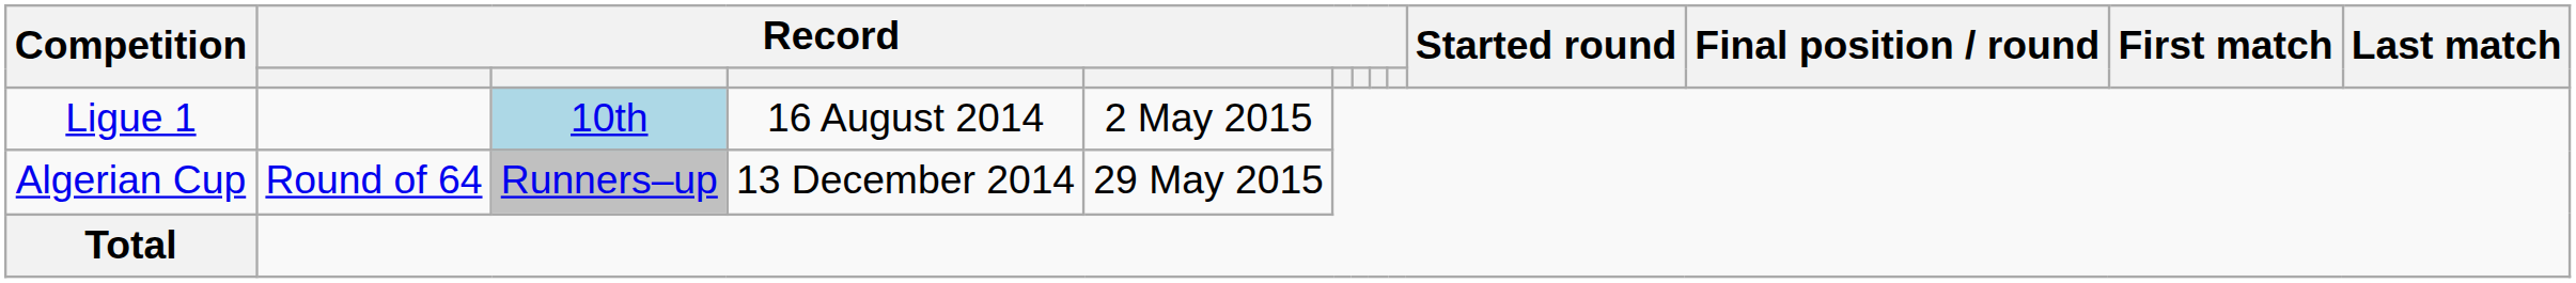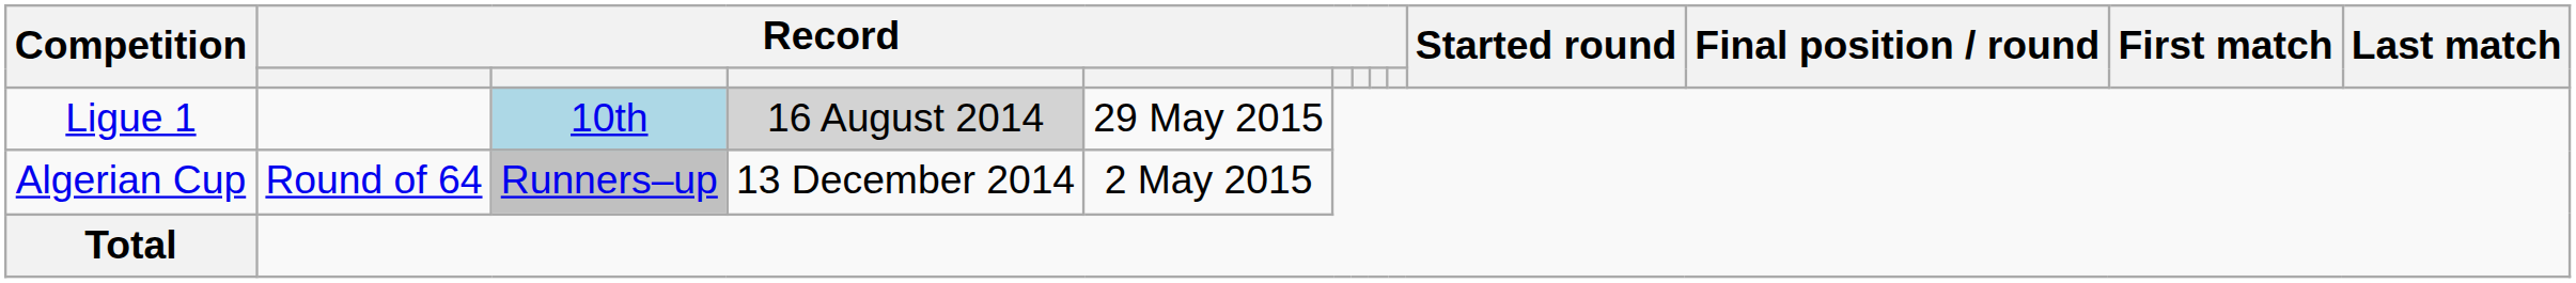Ligue 1 | column 4: no background -> lightgrey background
Ligue 1 | column 5: 2 May 2015 -> 29 May 2015
Algerian Cup | column 5: 29 May 2015 -> 2 May 2015
